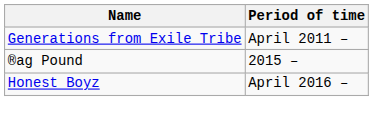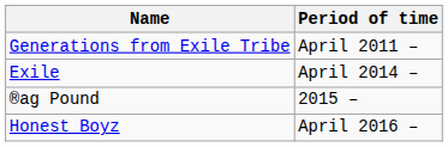+ row: Exile | April 2014 –
